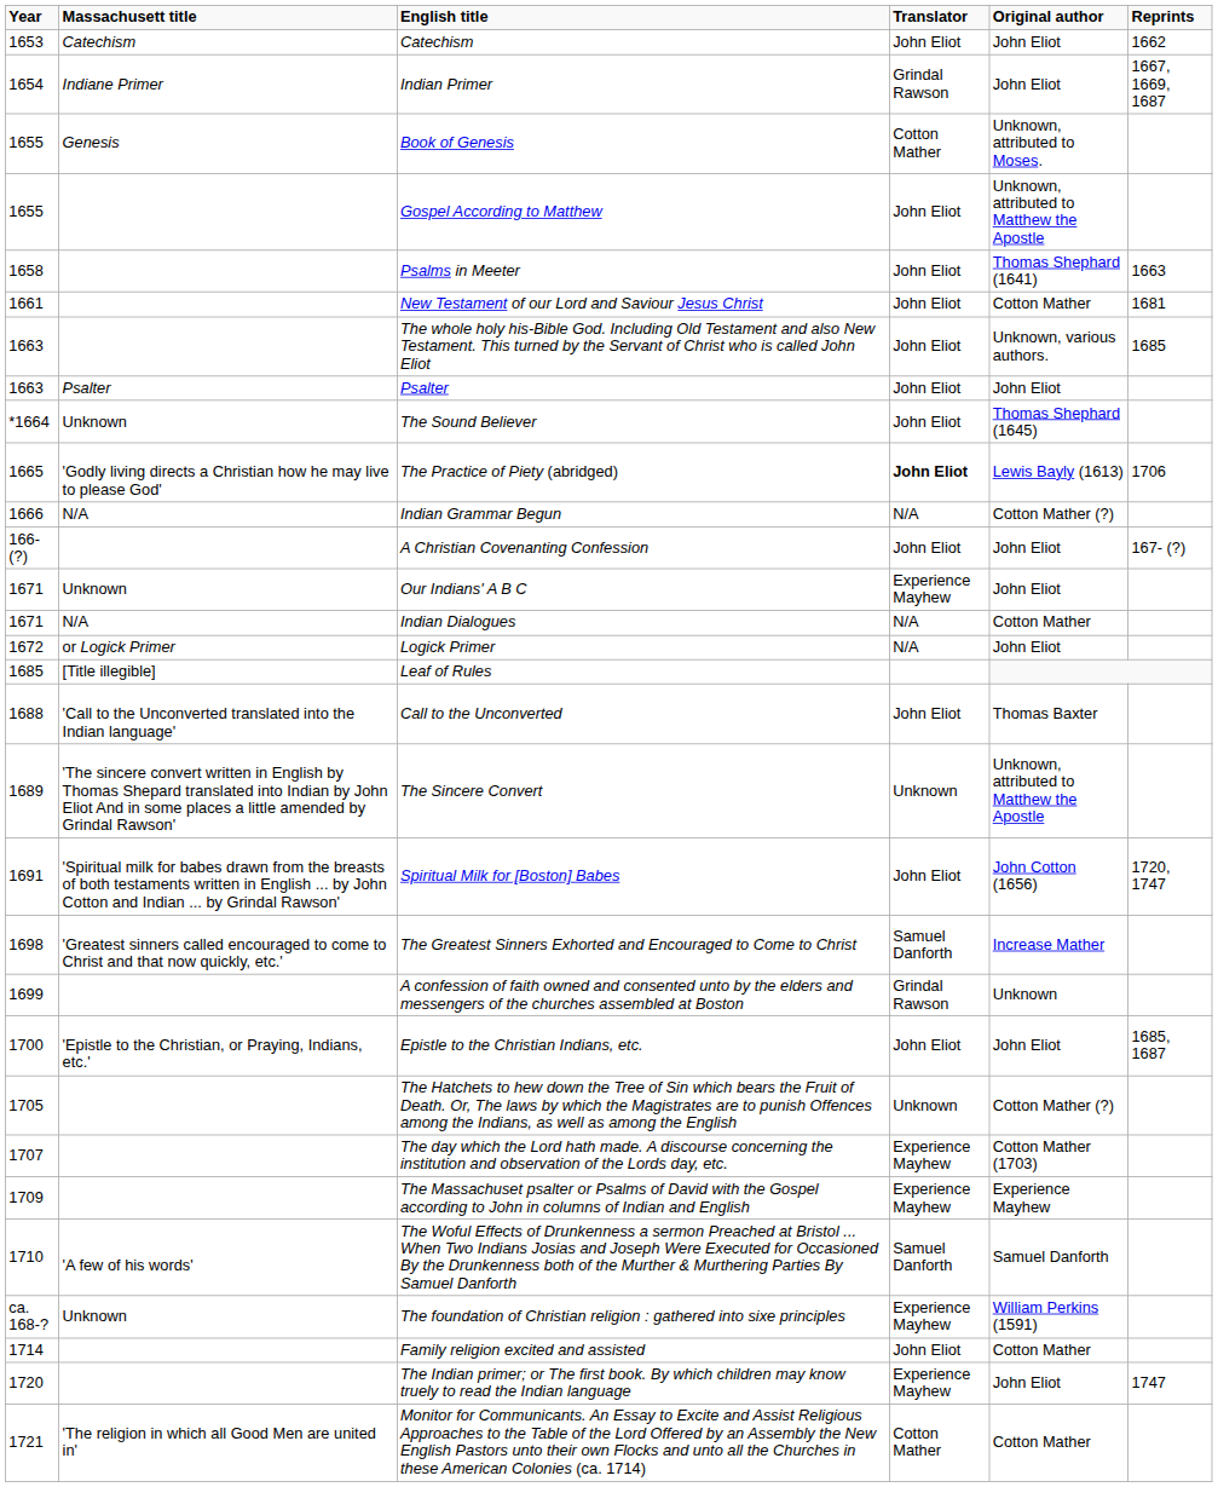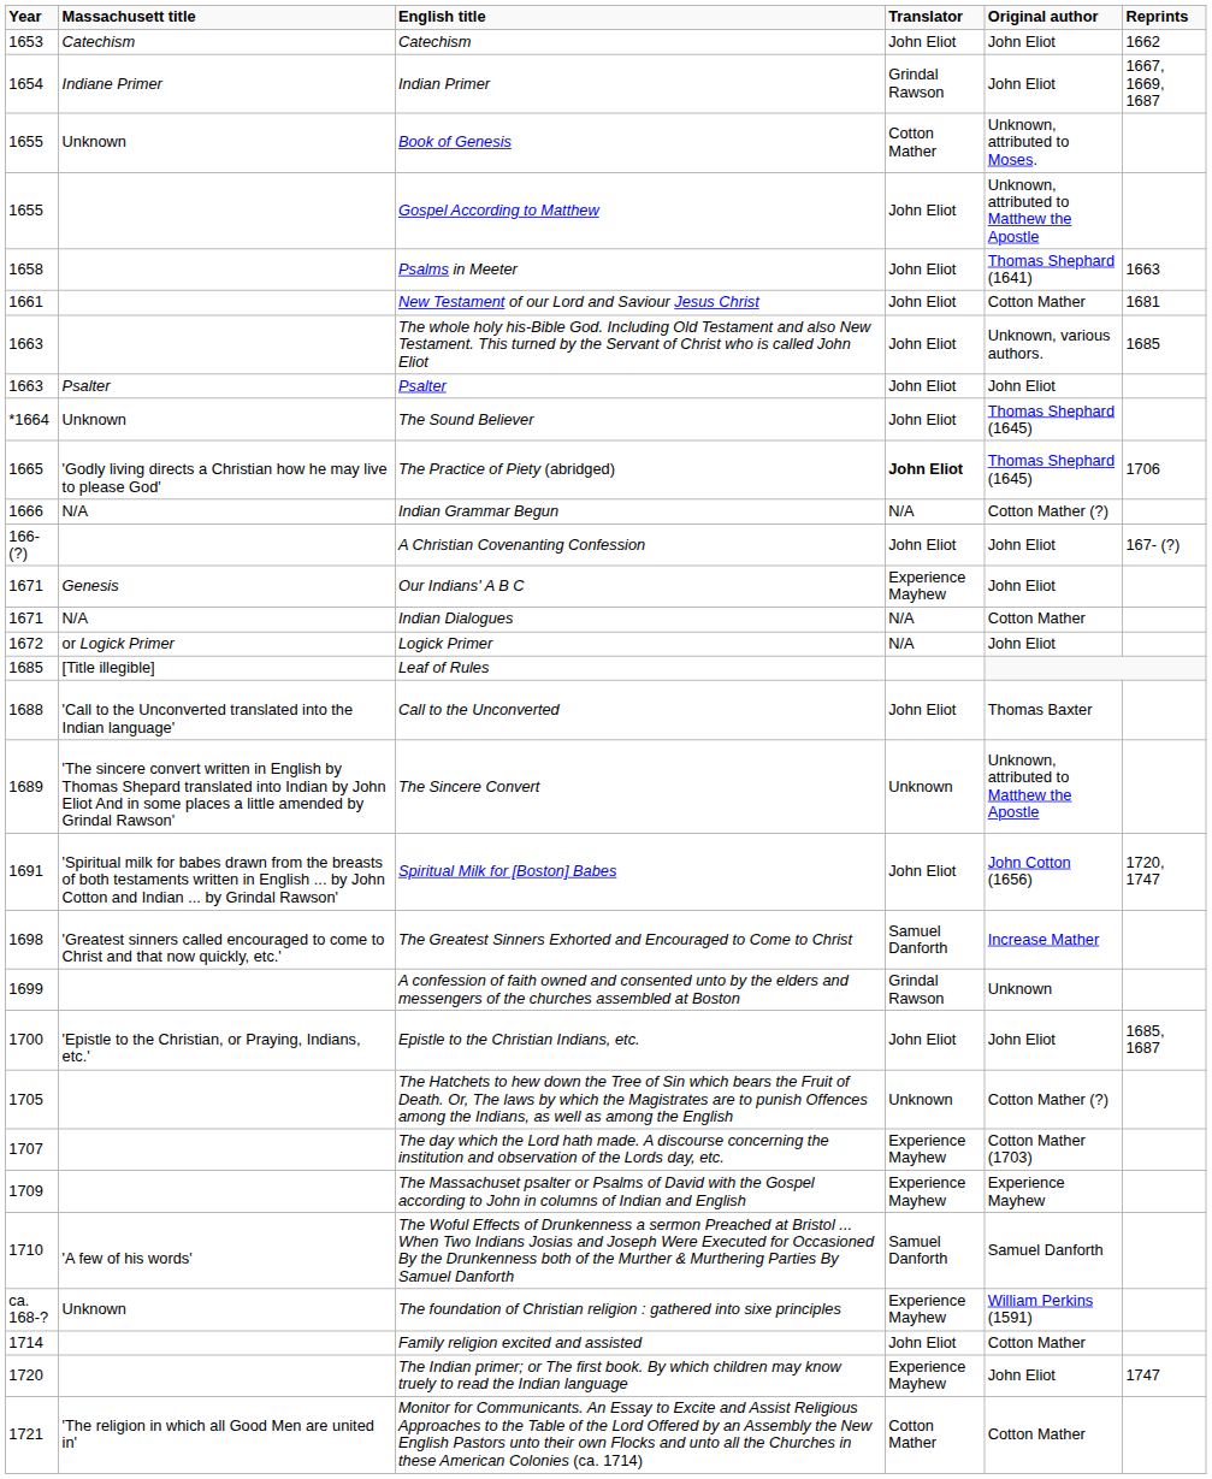Book of Genesis | Massachusett title: Genesis -> Unknown
The Practice of Piety (abridged) | Original author: Lewis Bayly (1613) -> Thomas Shephard (1645)
Our Indians' A B C | Massachusett title: Unknown -> Genesis
